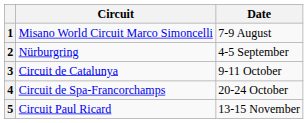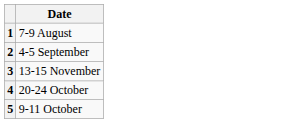- column: Circuit | Misano World Circuit Marco Simoncelli | Nürburgring | Circuit de Catalunya | Circuit de Spa-Francorchamps | Circuit Paul Ricard
3 | Date: 9-11 October -> 13-15 November
5 | Date: 13-15 November -> 9-11 October
